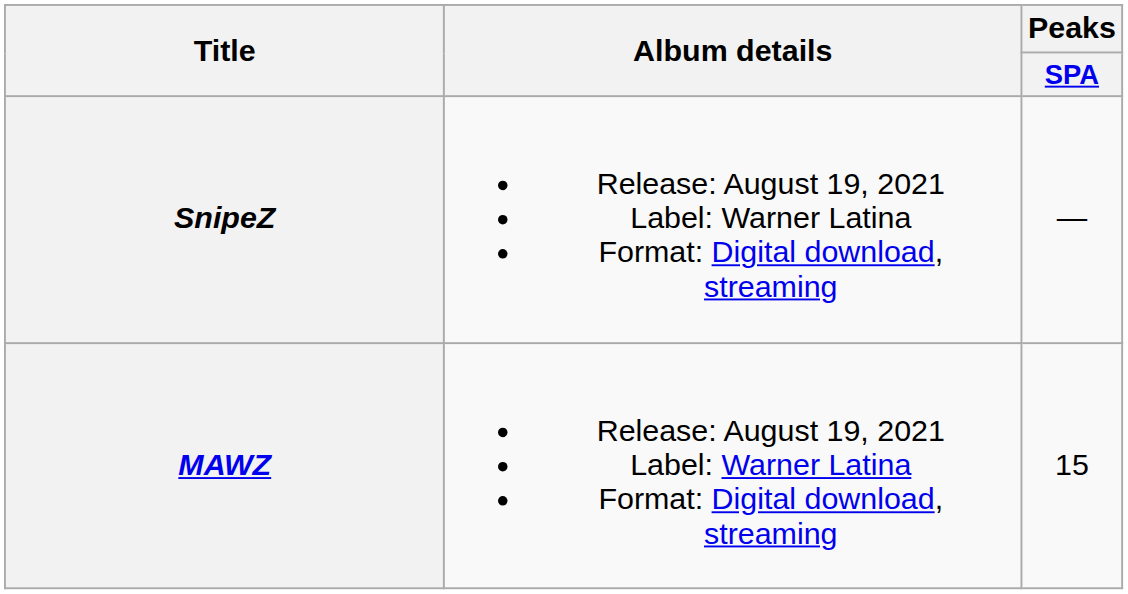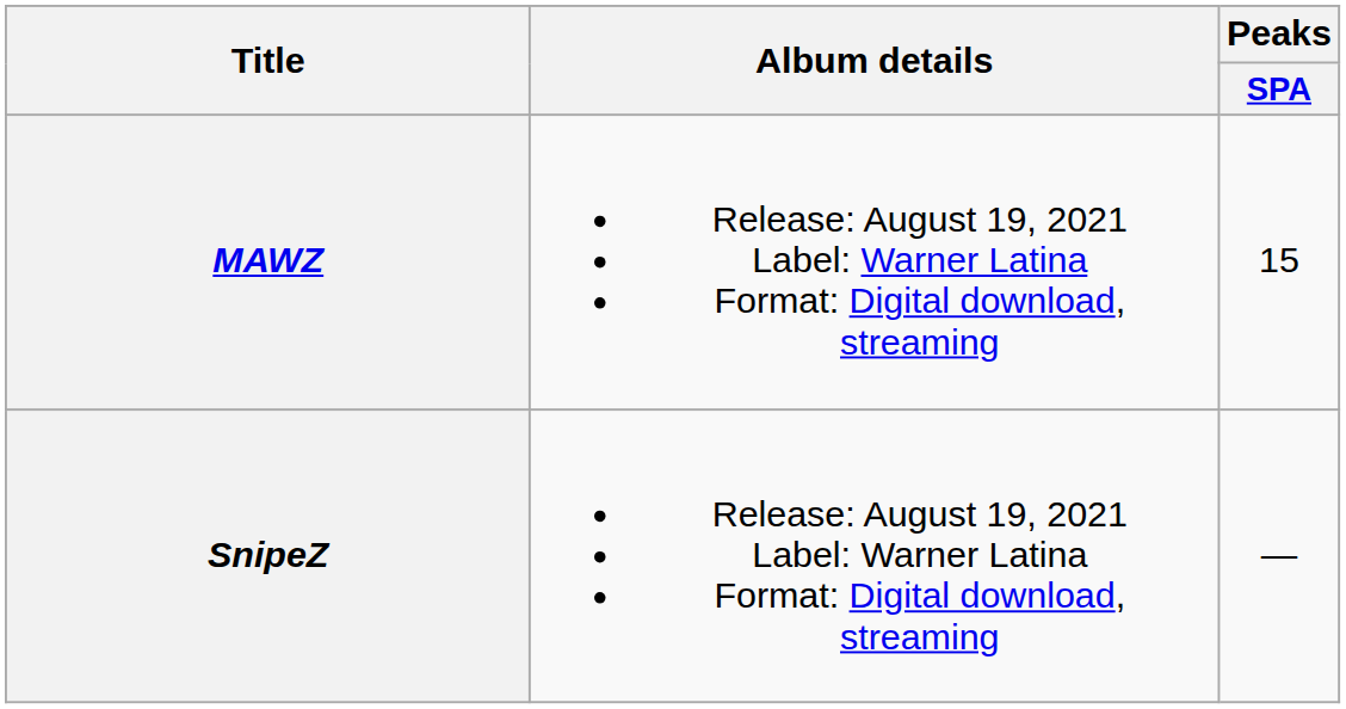rows swapped: MAWZ <-> SnipeZ
